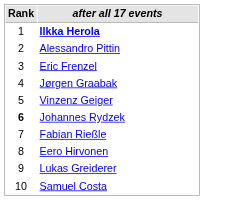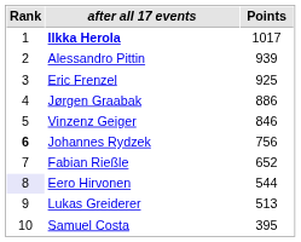+ column: Points | 1017 | 939 | 925 | 886 | 846 | 756 | 652 | 544 | 513 | 395
Eero Hirvonen | Rank: no background -> lavender background
